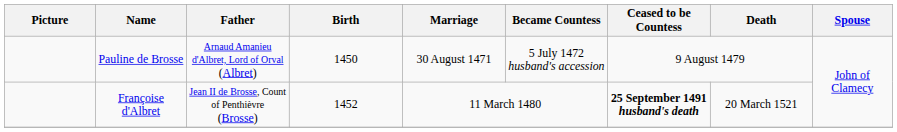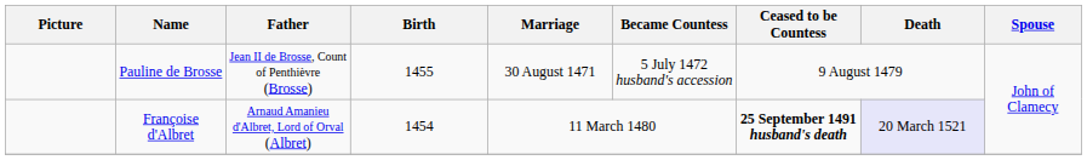Pauline de Brosse | Father: Arnaud Amanieu d'Albret, Lord of Orval (Albret) -> Jean II de Brosse, Count of Penthièvre (Brosse)
Pauline de Brosse | Birth: 1450 -> 1455
Françoise d'Albret | Father: Jean II de Brosse, Count of Penthièvre (Brosse) -> Arnaud Amanieu d'Albret, Lord of Orval (Albret)
Françoise d'Albret | Birth: 1452 -> 1454
Françoise d'Albret | Death: no background -> lavender background
